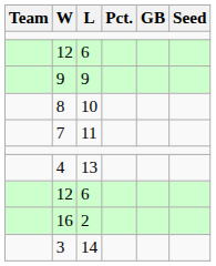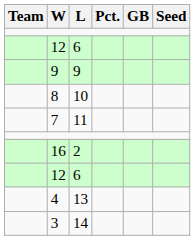rows swapped: 16 <-> 4
